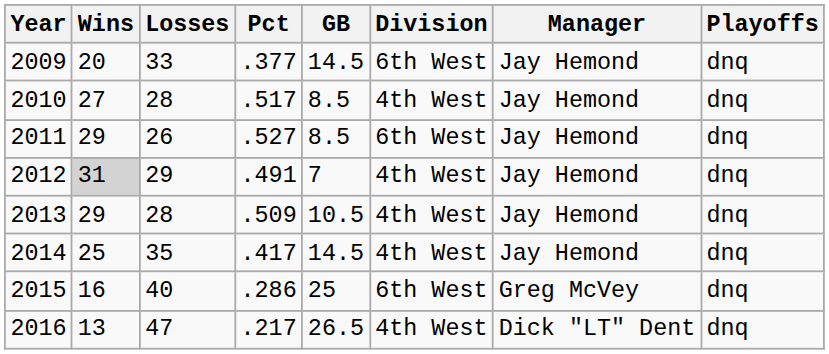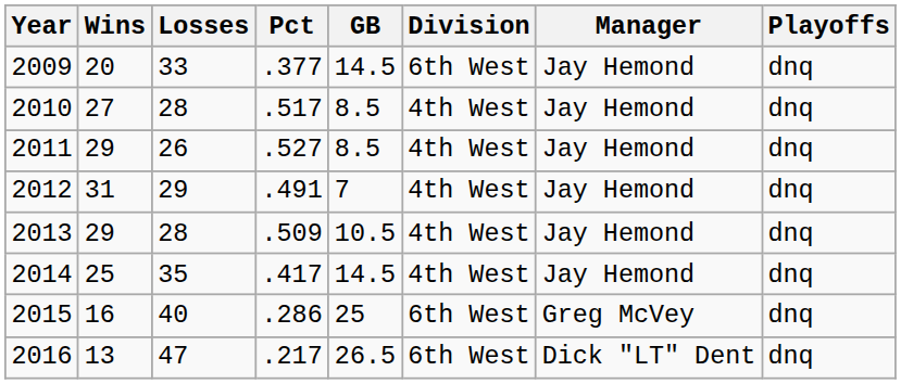2011 | Division: 6th West -> 4th West
2012 | Wins: lightgrey background -> no background
2016 | Division: 4th West -> 6th West
